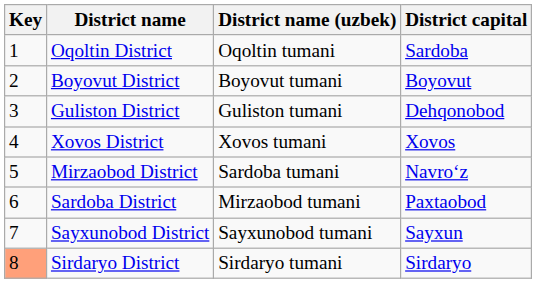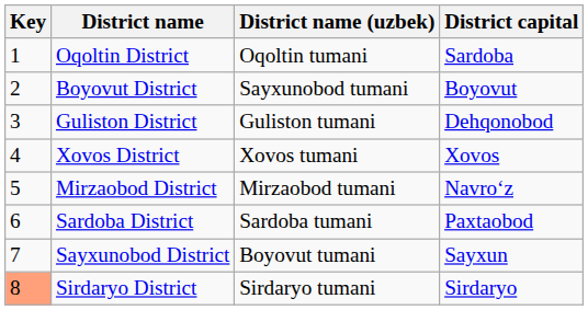Boyovut District | District name (uzbek): Boyovut tumani -> Sayxunobod tumani
Mirzaobod District | District name (uzbek): Sardoba tumani -> Mirzaobod tumani
Sardoba District | District name (uzbek): Mirzaobod tumani -> Sardoba tumani
Sayxunobod District | District name (uzbek): Sayxunobod tumani -> Boyovut tumani
